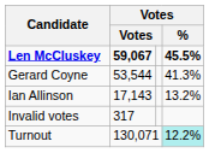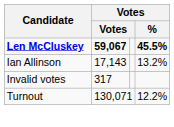- row: Gerard Coyne | 53,544 | 41.3%
Turnout | Votes / %: paleturquoise background -> no background
